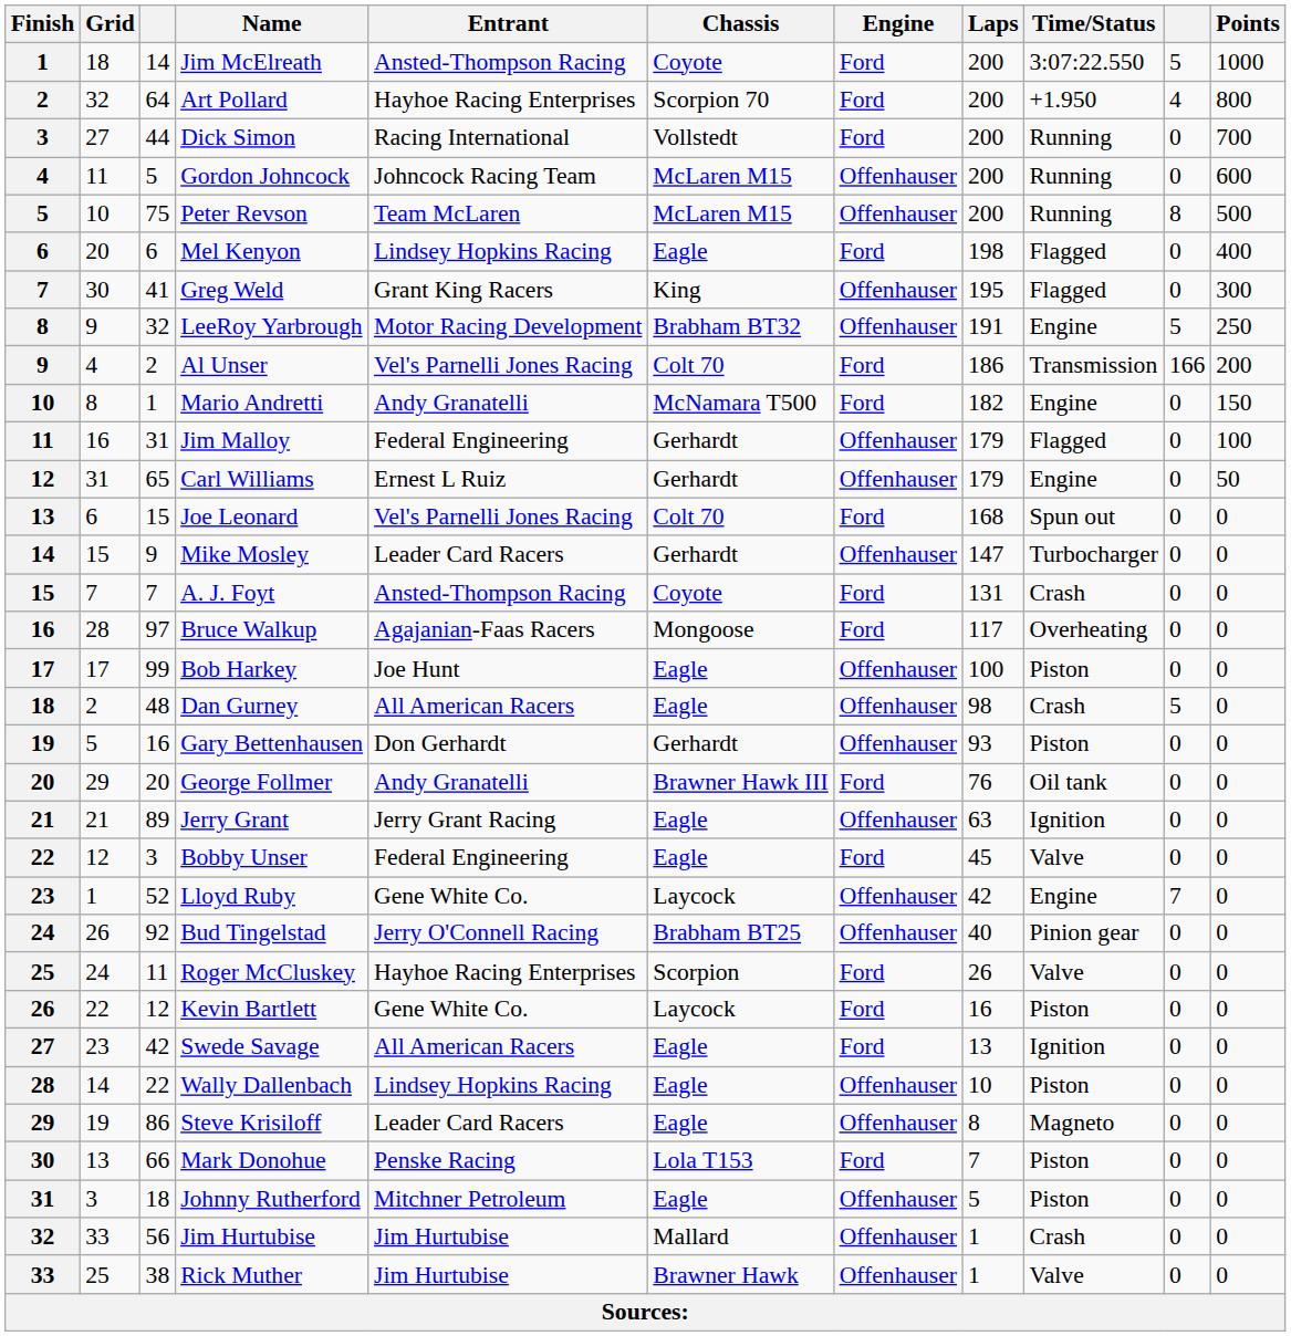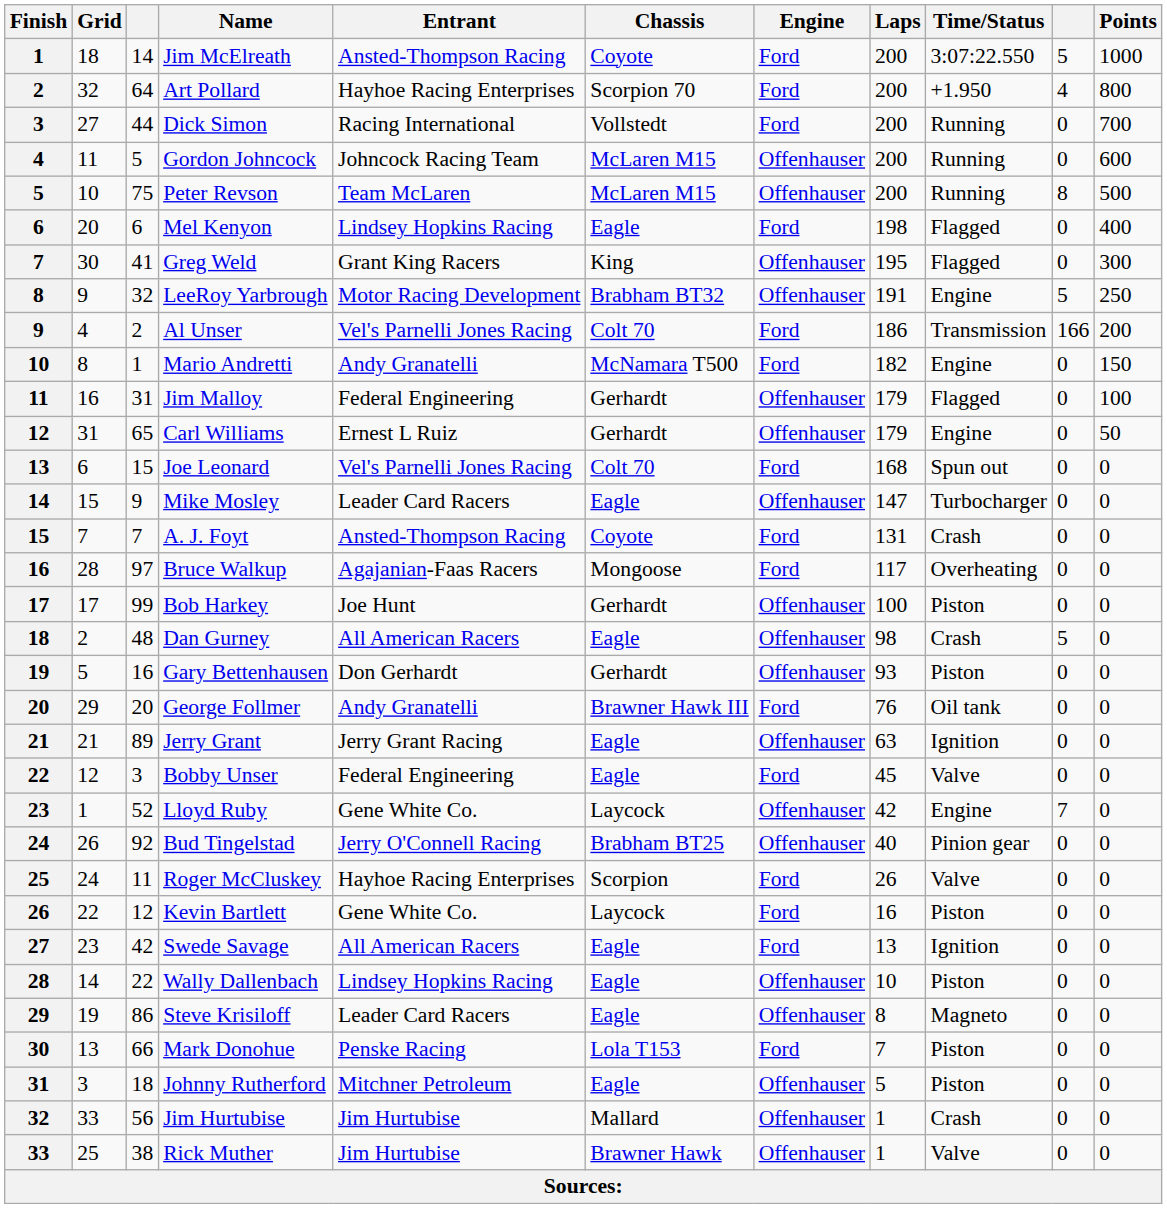Mike Mosley | Chassis: Gerhardt -> Eagle
Bob Harkey | Chassis: Eagle -> Gerhardt
